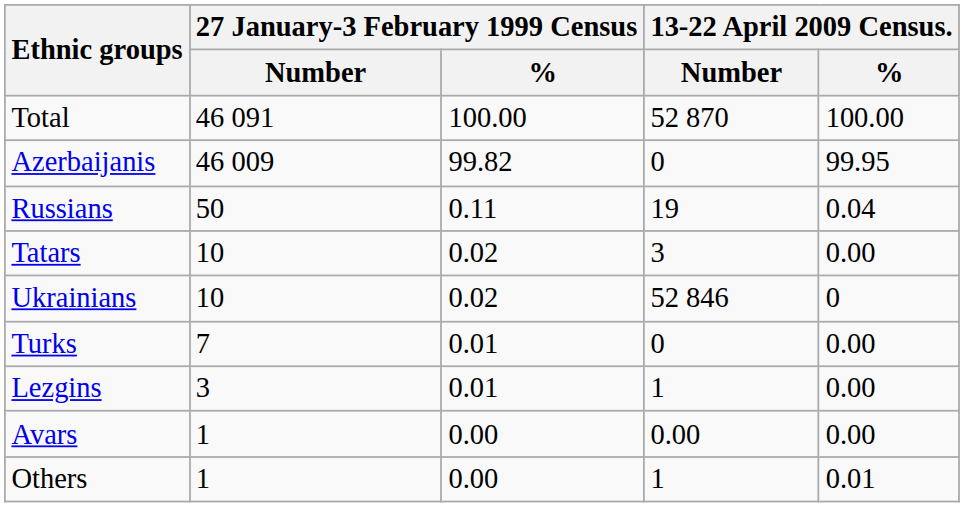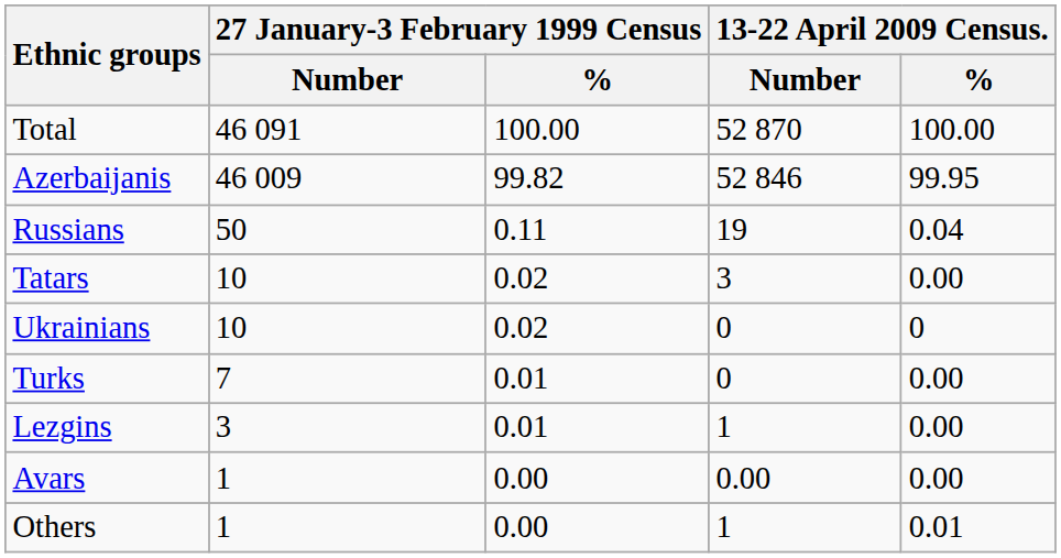Azerbaijanis | 13-22 April 2009 Census. / Number: 0 -> 52 846
Ukrainians | 13-22 April 2009 Census. / Number: 52 846 -> 0
